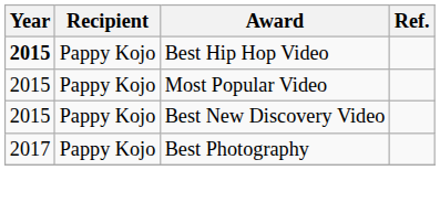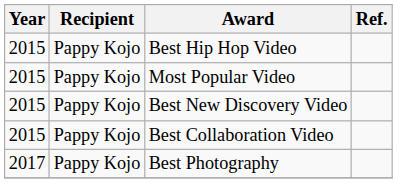Best Hip Hop Video | Year: bold -> normal
+ row: 2015 | Pappy Kojo | Best Collaboration Video
